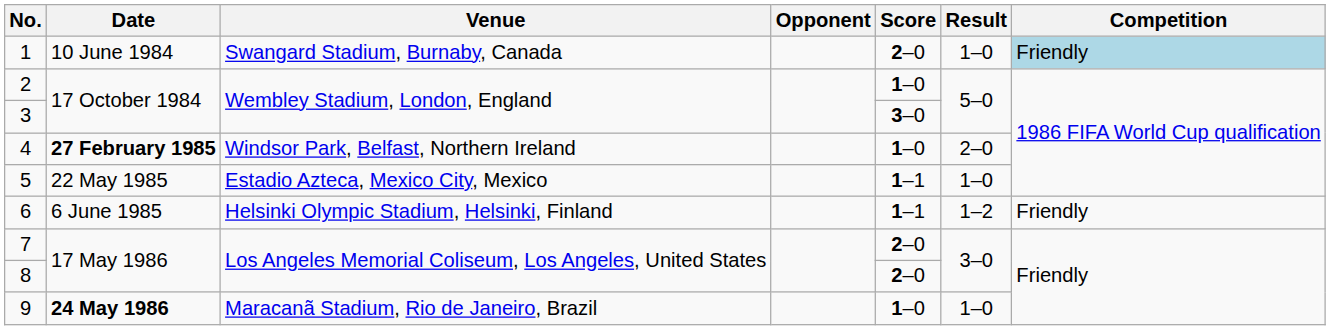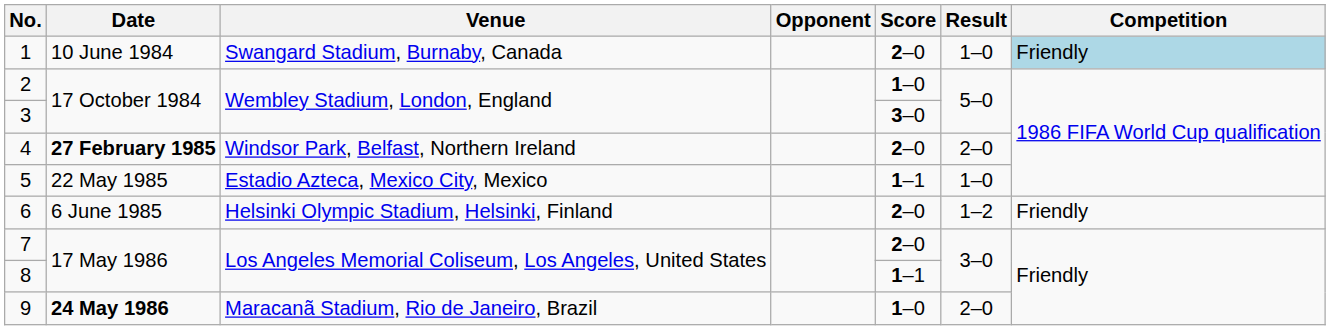4 | Score: 1–0 -> 2–0
6 | Score: 1–1 -> 2–0
8 | Score: 2–0 -> 1–1
9 | Result: 1–0 -> 2–0
